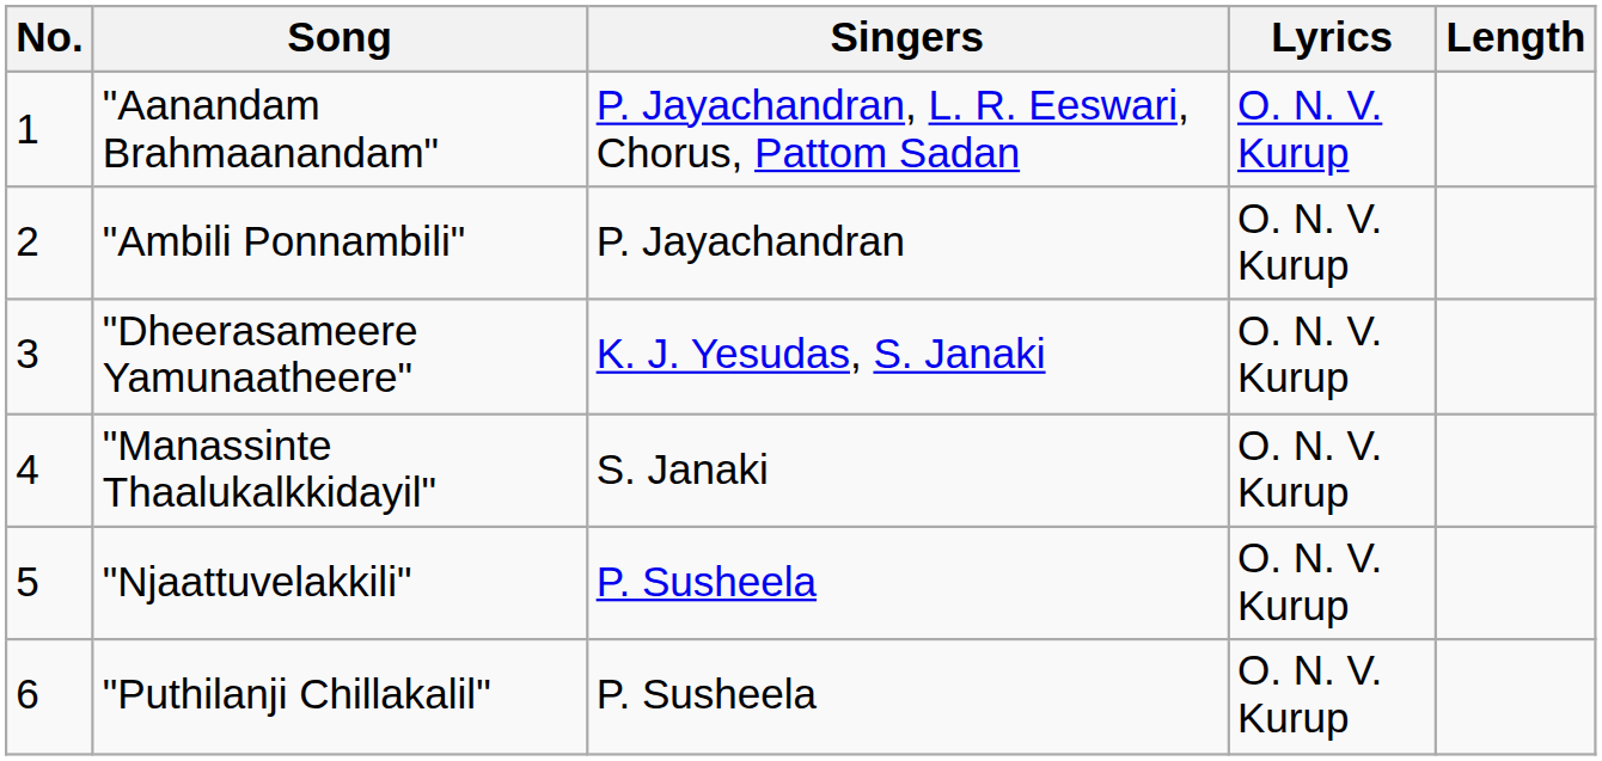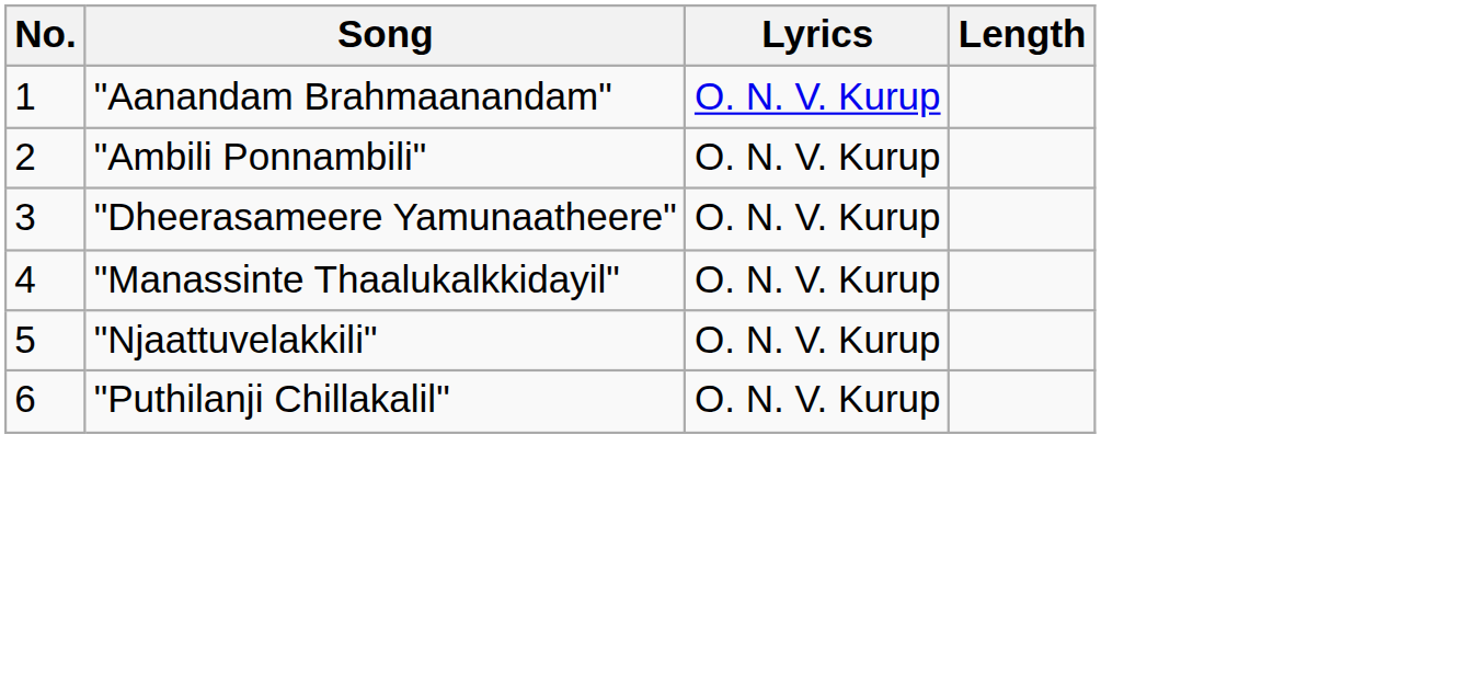- column: Singers | P. Jayachandran, L. R. Eeswari, Chorus, Pattom Sadan | P. Jayachandran | K. J. Yesudas, S. Janaki | S. Janaki | P. Susheela | P. Susheela
